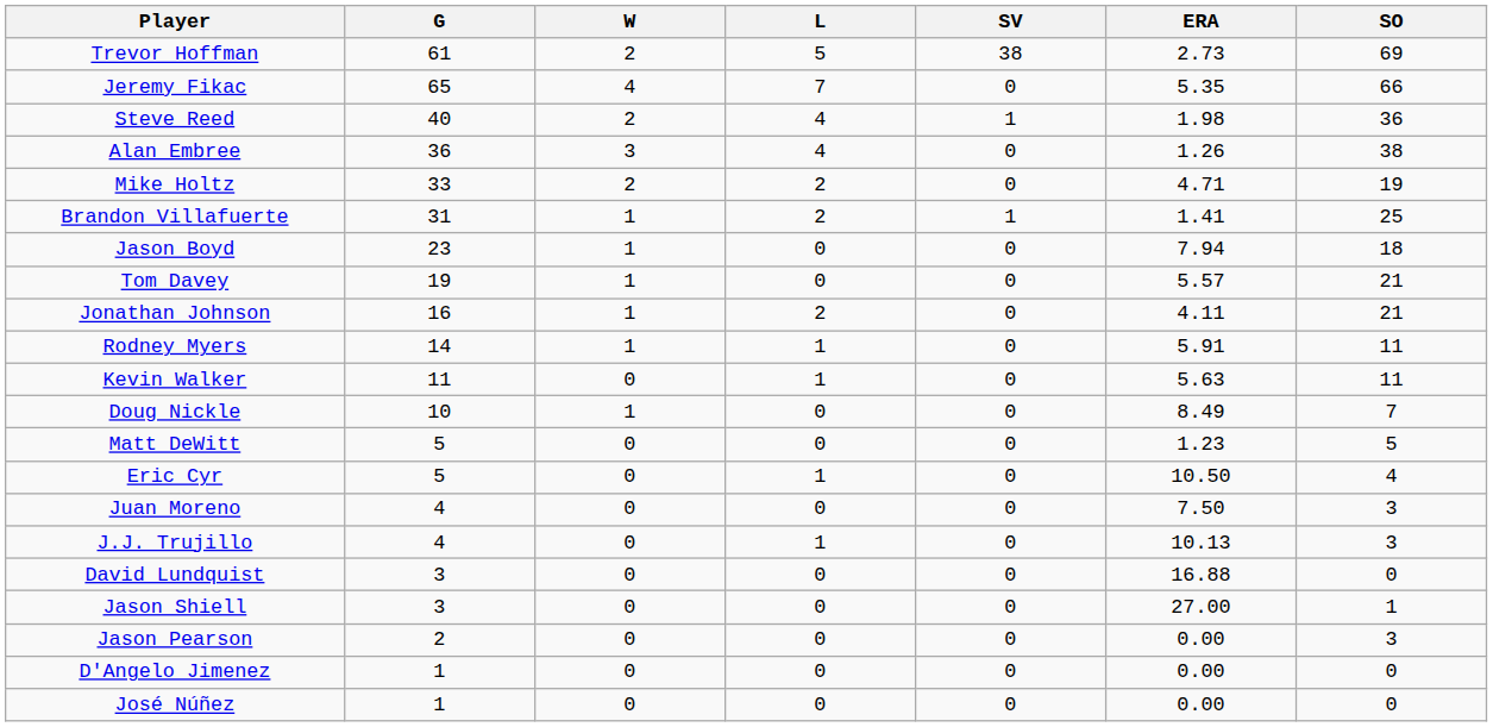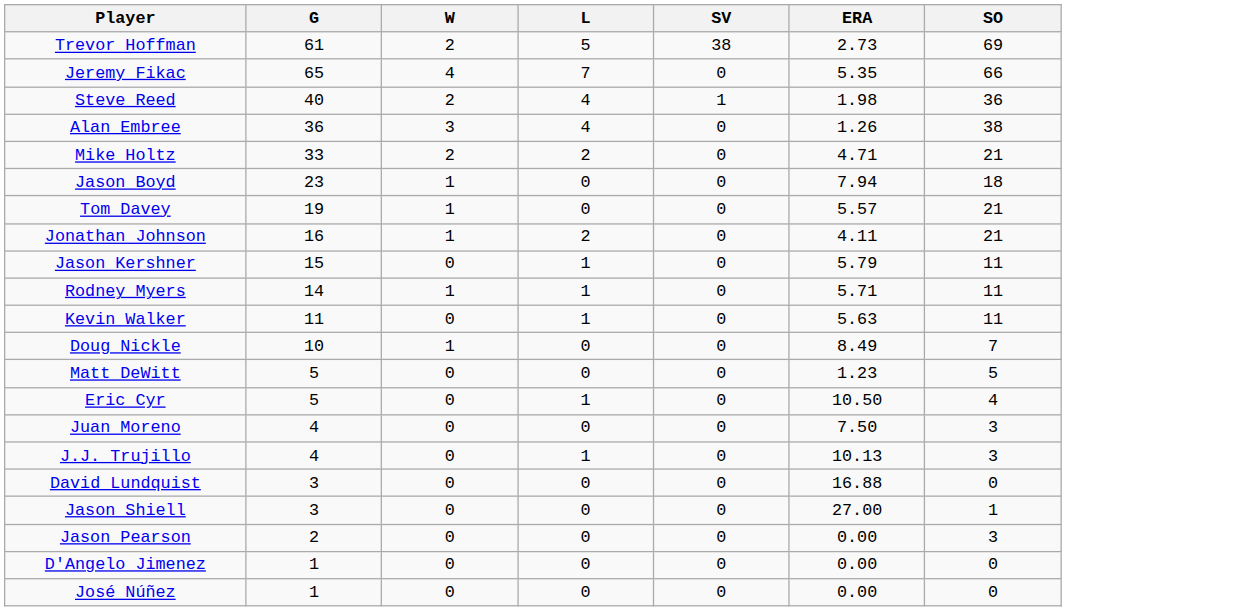Mike Holtz | SO: 19 -> 21
- row: Brandon Villafuerte | 31 | 1 | 2 | 1 | 1.41 | 25
+ row: Jason Kershner | 15 | 0 | 1 | 0 | 5.79 | 11
Rodney Myers | ERA: 5.91 -> 5.71
